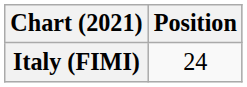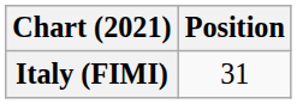Italy (FIMI) | Position: 24 -> 31
